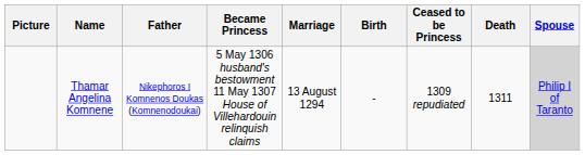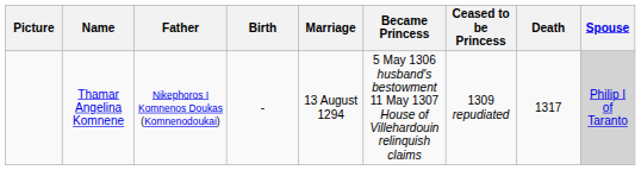columns swapped: Birth <-> Became Princess
Thamar Angelina Komnene | Death: 1311 -> 1317
